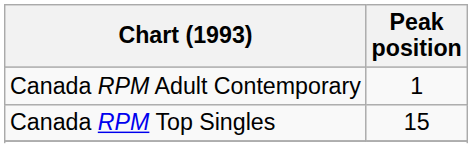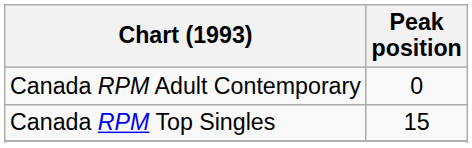Canada RPM Adult Contemporary | Peak position: 1 -> 0
